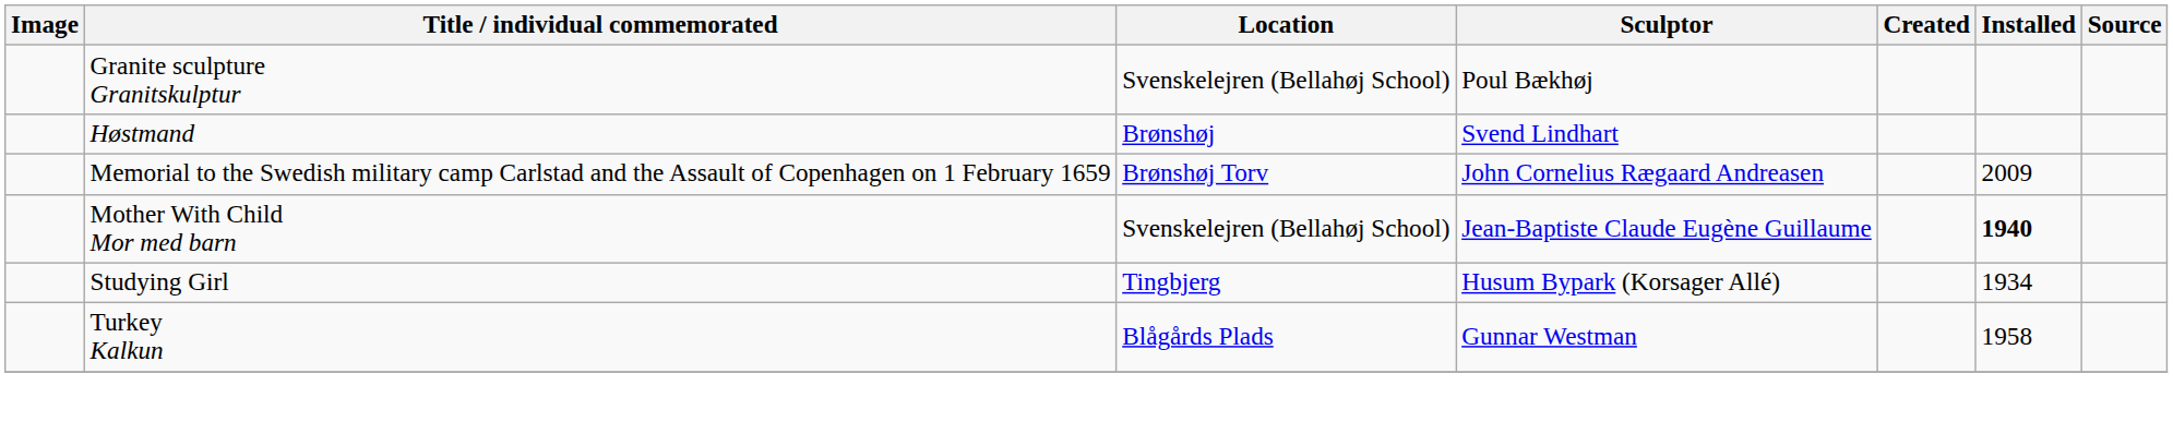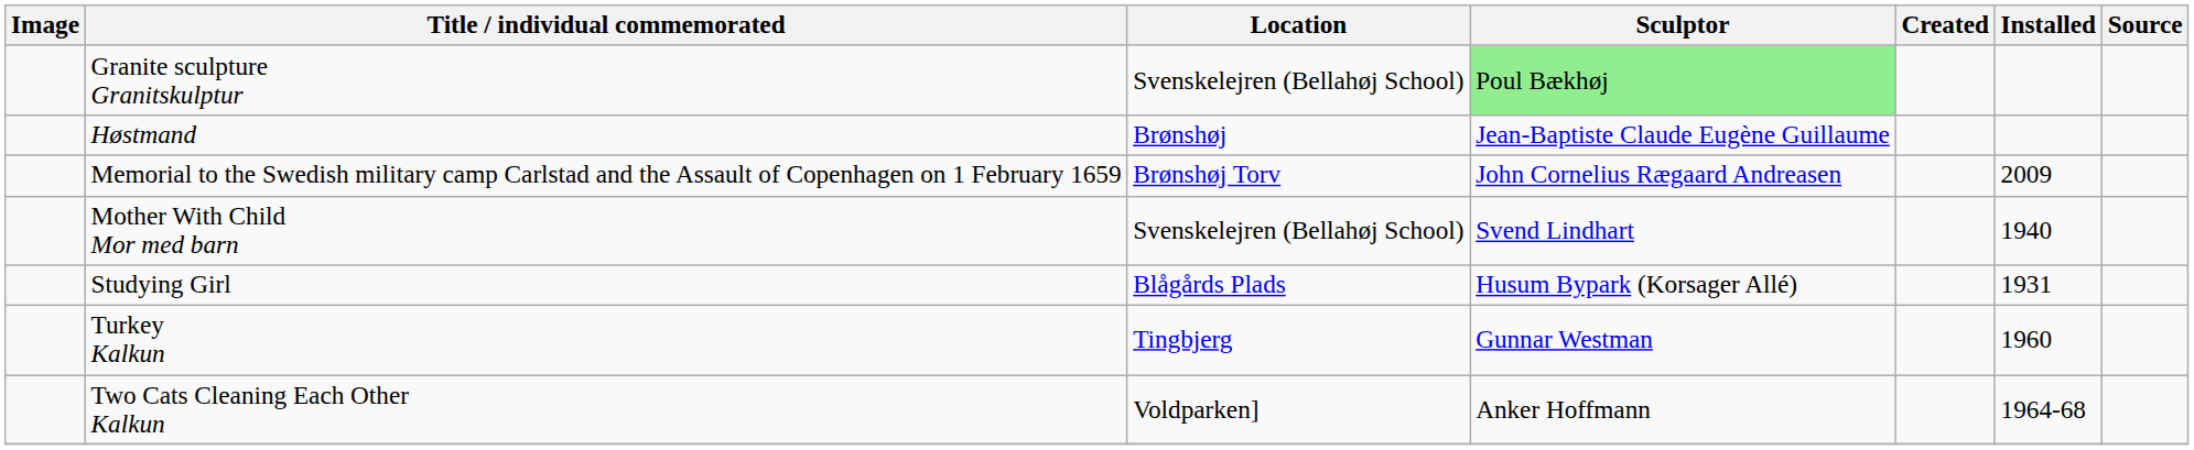Granite sculpture Granitskulptur | Sculptor: no background -> lightgreen background
Høstmand | Sculptor: Svend Lindhart -> Jean-Baptiste Claude Eugène Guillaume
Mother With Child Mor med barn | Sculptor: Jean-Baptiste Claude Eugène Guillaume -> Svend Lindhart
Mother With Child Mor med barn | Installed: bold -> normal
Studying Girl | Location: Tingbjerg -> Blågårds Plads
Studying Girl | Installed: 1934 -> 1931
Turkey Kalkun | Location: Blågårds Plads -> Tingbjerg
Turkey Kalkun | Installed: 1958 -> 1960
+ row: Two Cats Cleaning Each Other Kalkun | Voldparken] | Anker Hoffmann | 1964-68
